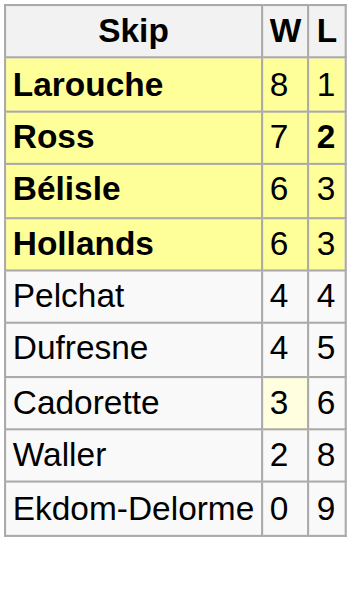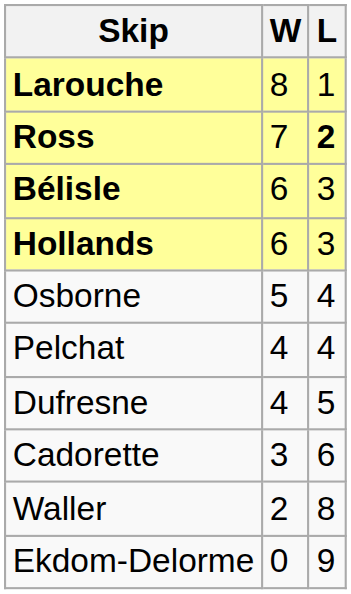+ row: Osborne | 5 | 4
Cadorette | W: lightyellow background -> no background
